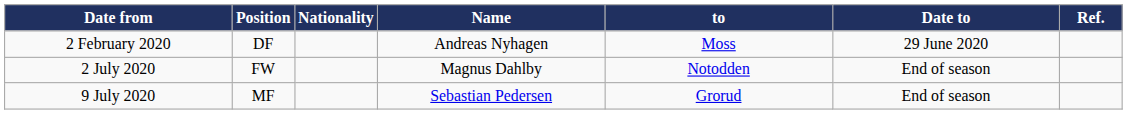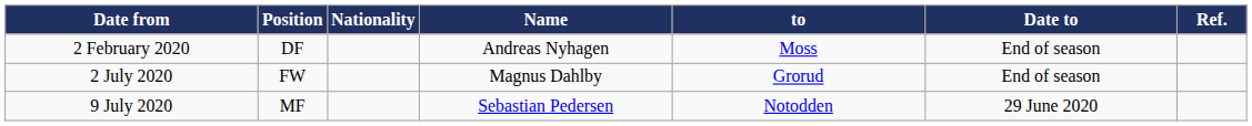2 February 2020 | Date to: 29 June 2020 -> End of season
2 July 2020 | to: Notodden -> Grorud
9 July 2020 | to: Grorud -> Notodden
9 July 2020 | Date to: End of season -> 29 June 2020
